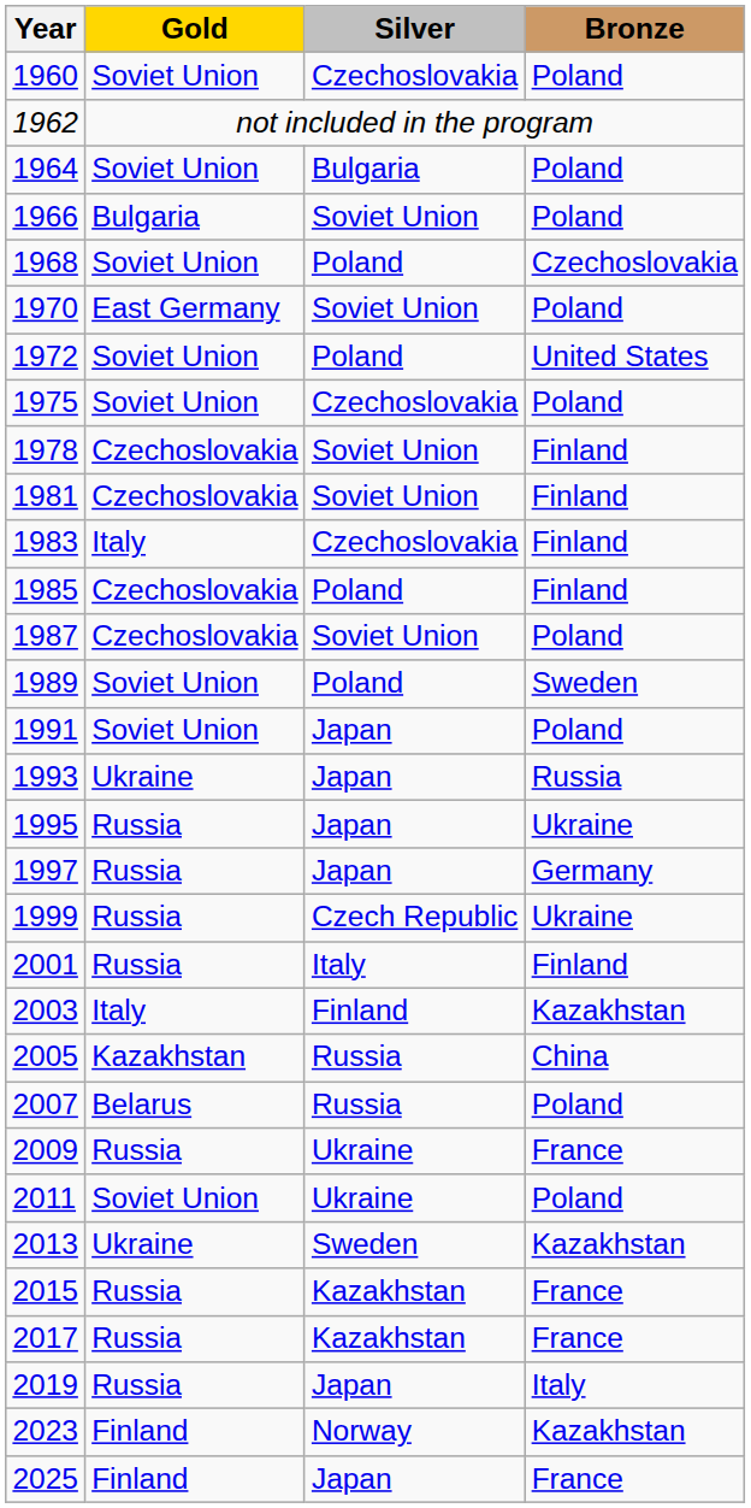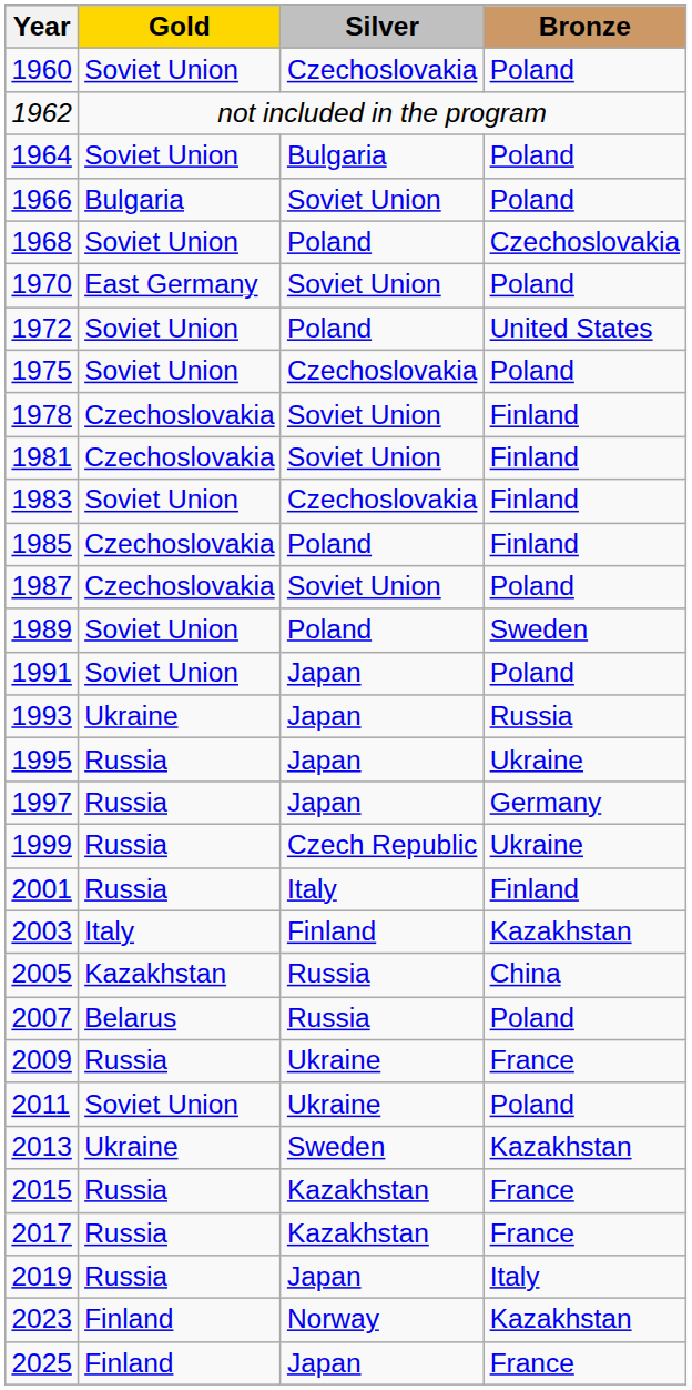1983 | Gold: Italy -> Soviet Union
